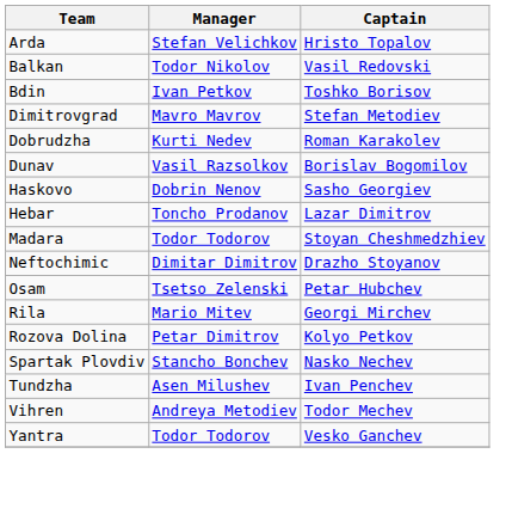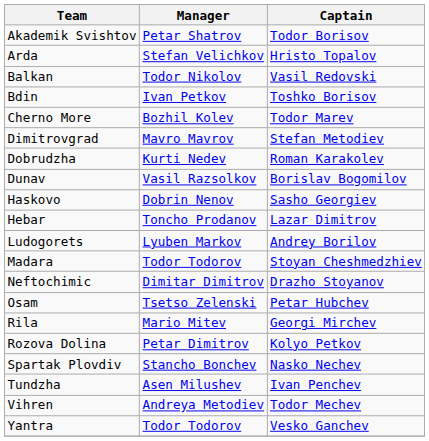+ row: Akademik Svishtov | Petar Shatrov | Todor Borisov
+ row: Cherno More | Bozhil Kolev | Todor Marev
+ row: Ludogorets | Lyuben Markov | Andrey Borilov
